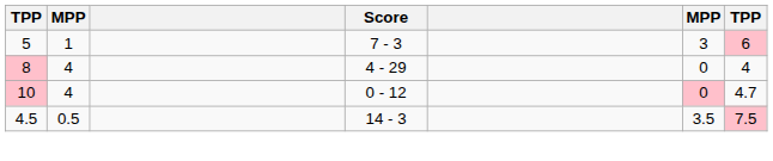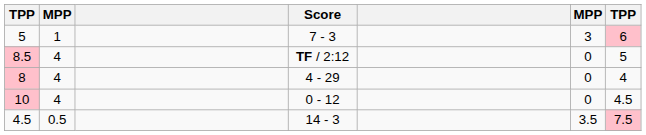+ row: 8.5 | 4 | TF / 2:12 | 0 | 5
10 | column 6: pink background -> no background
10 | column 7: 4.7 -> 4.5
